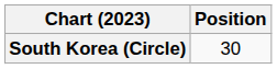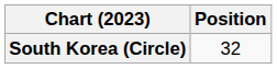South Korea (Circle) | Position: 30 -> 32
